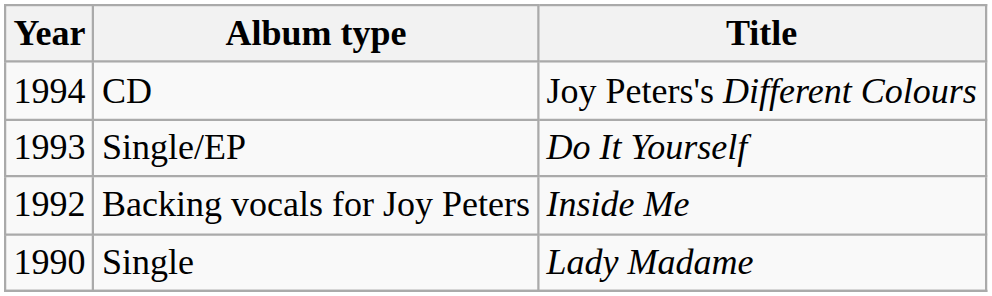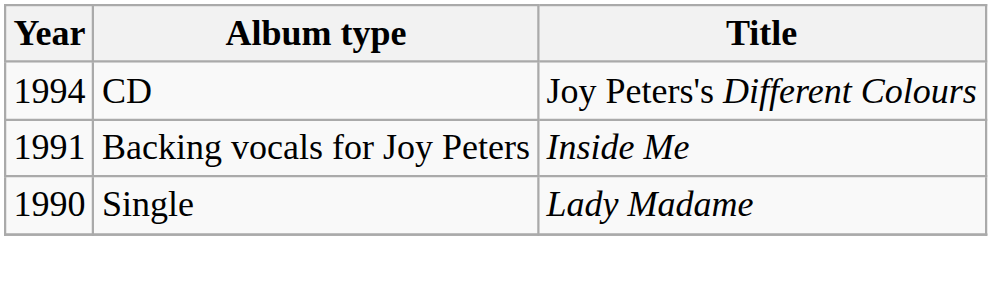- row: 1993 | Single/EP | Do It Yourself
Backing vocals for Joy Peters | Year: 1992 -> 1991
